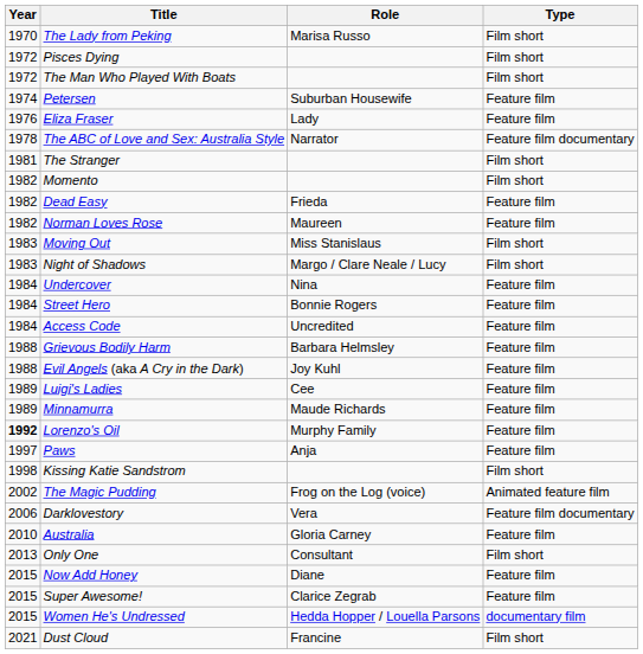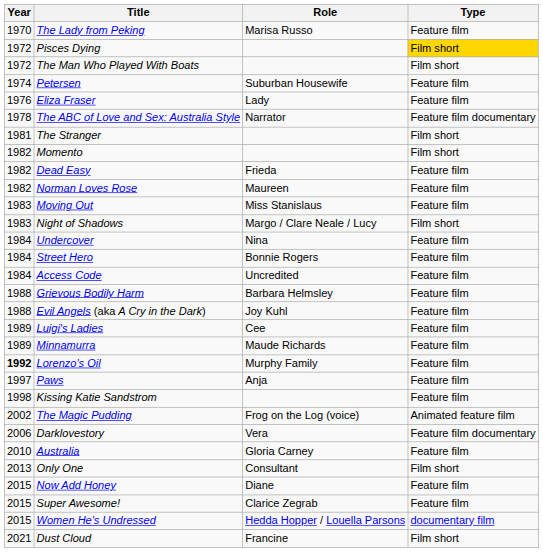The Lady from Peking | Type: Film short -> Feature film
Pisces Dying | Type: no background -> gold background
Moving Out | Type: Film short -> Feature film
Kissing Katie Sandstrom | Type: Film short -> Feature film
